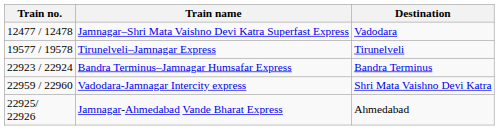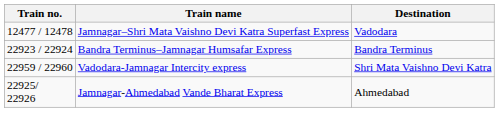- row: 19577 / 19578 | Tirunelveli–Jamnagar Express | Tirunelveli
